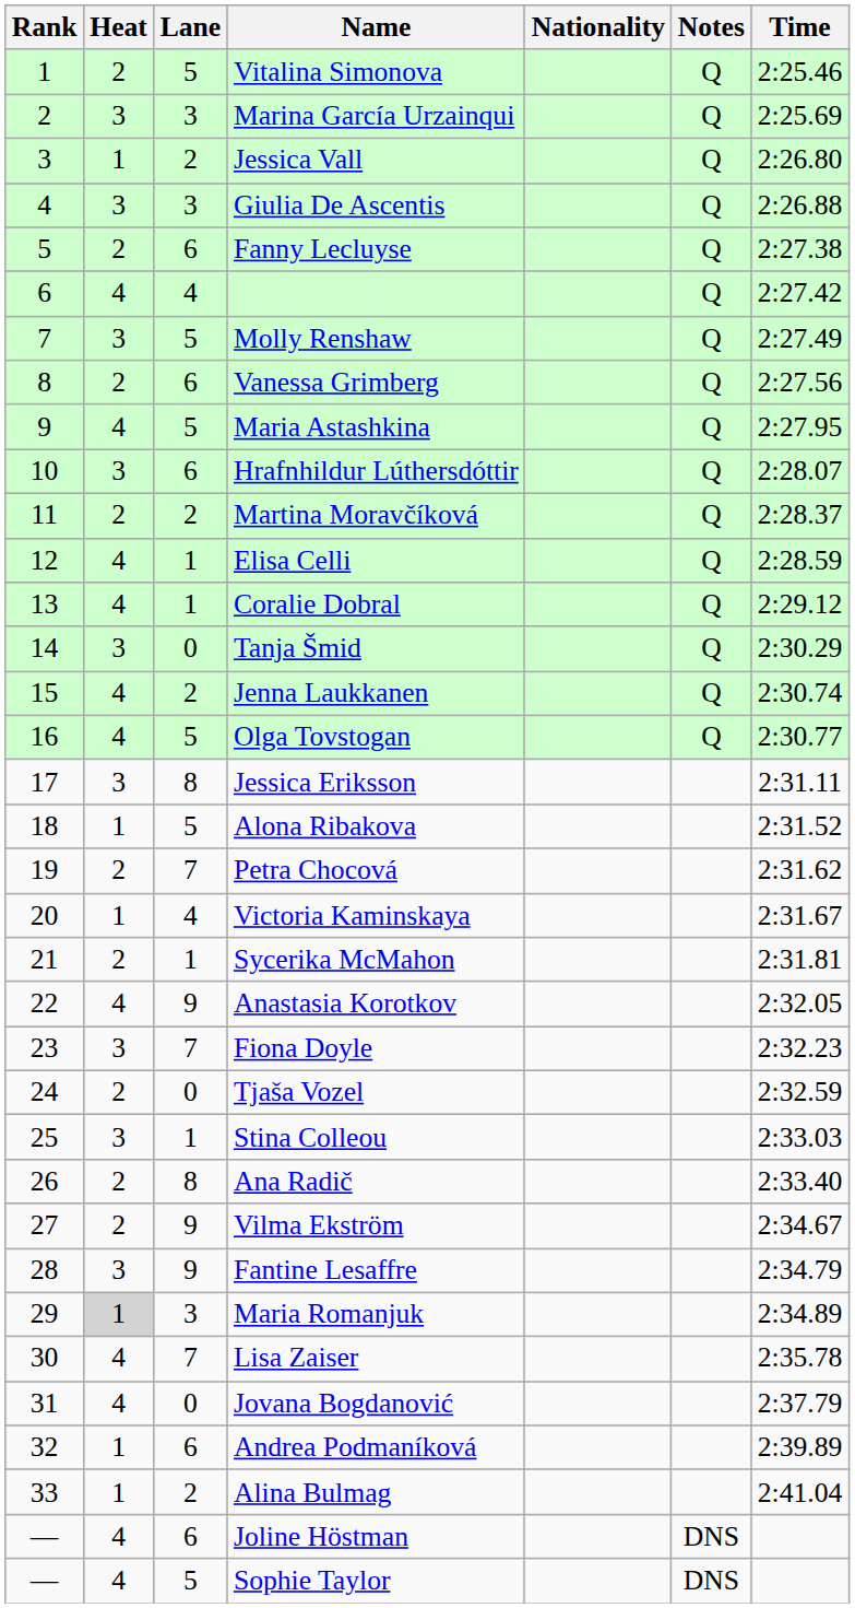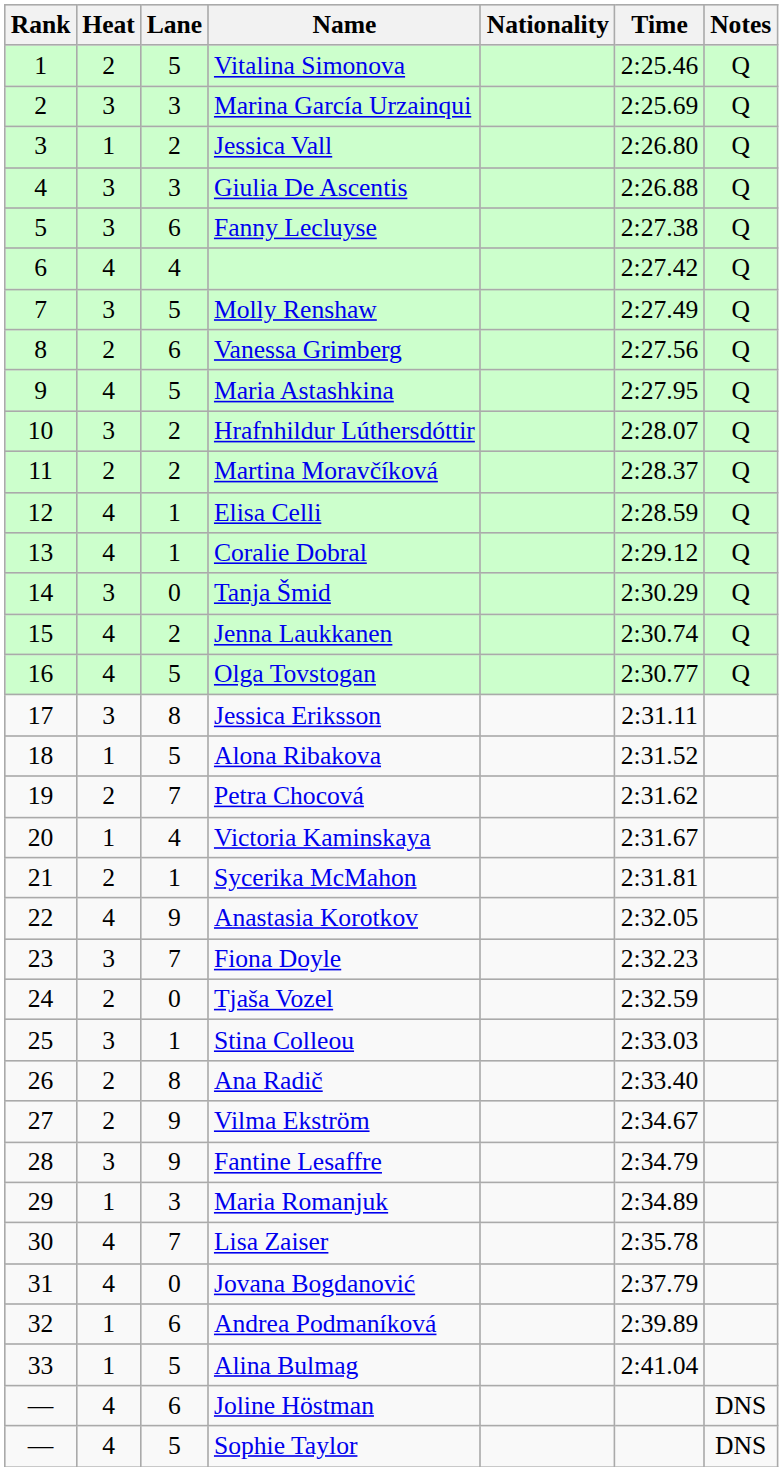columns swapped: Time <-> Notes
Fanny Lecluyse | Heat: 2 -> 3
Hrafnhildur Lúthersdóttir | Lane: 6 -> 2
Maria Romanjuk | Heat: lightgrey background -> no background
Alina Bulmag | Lane: 2 -> 5
